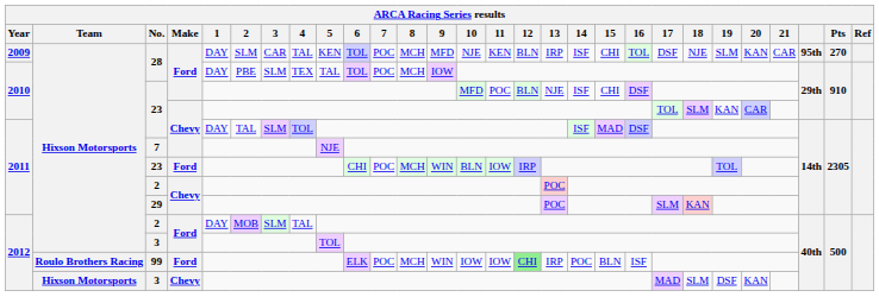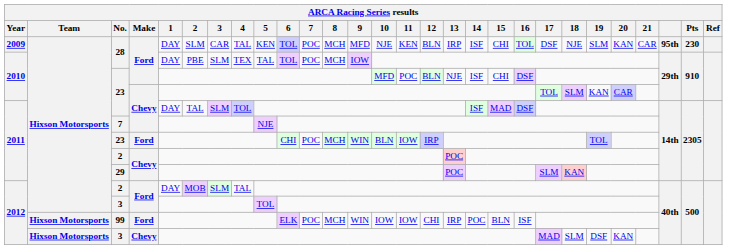2009 / 28 | Pts: 270 -> 230
99 | Team: Roulo Brothers Racing -> Hixson Motorsports
99 | 12: lightgreen background -> no background
